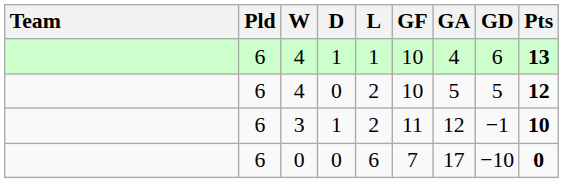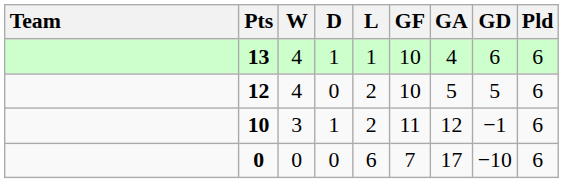columns swapped: Pld <-> Pts
